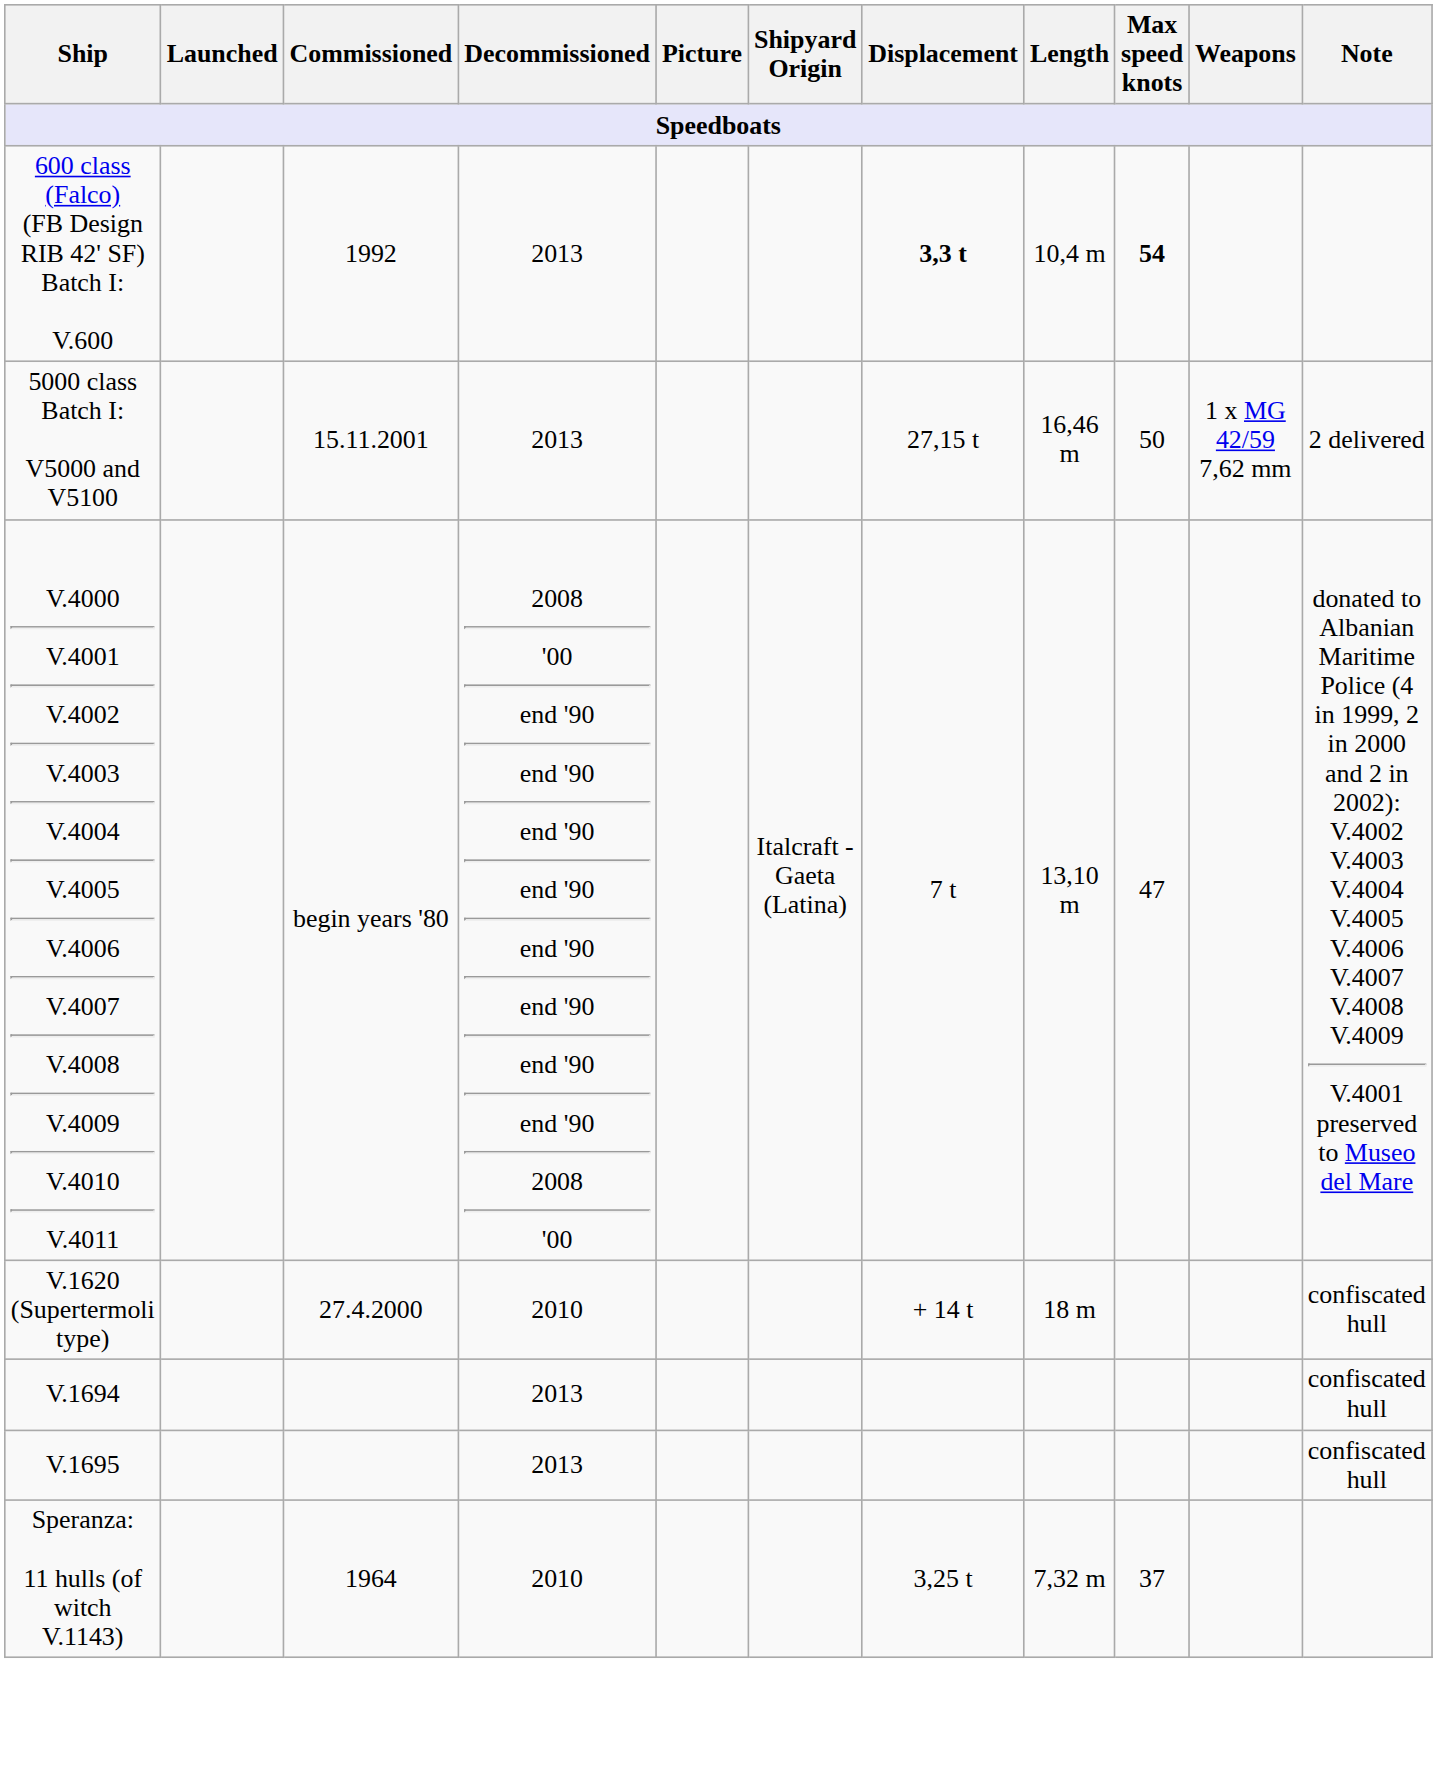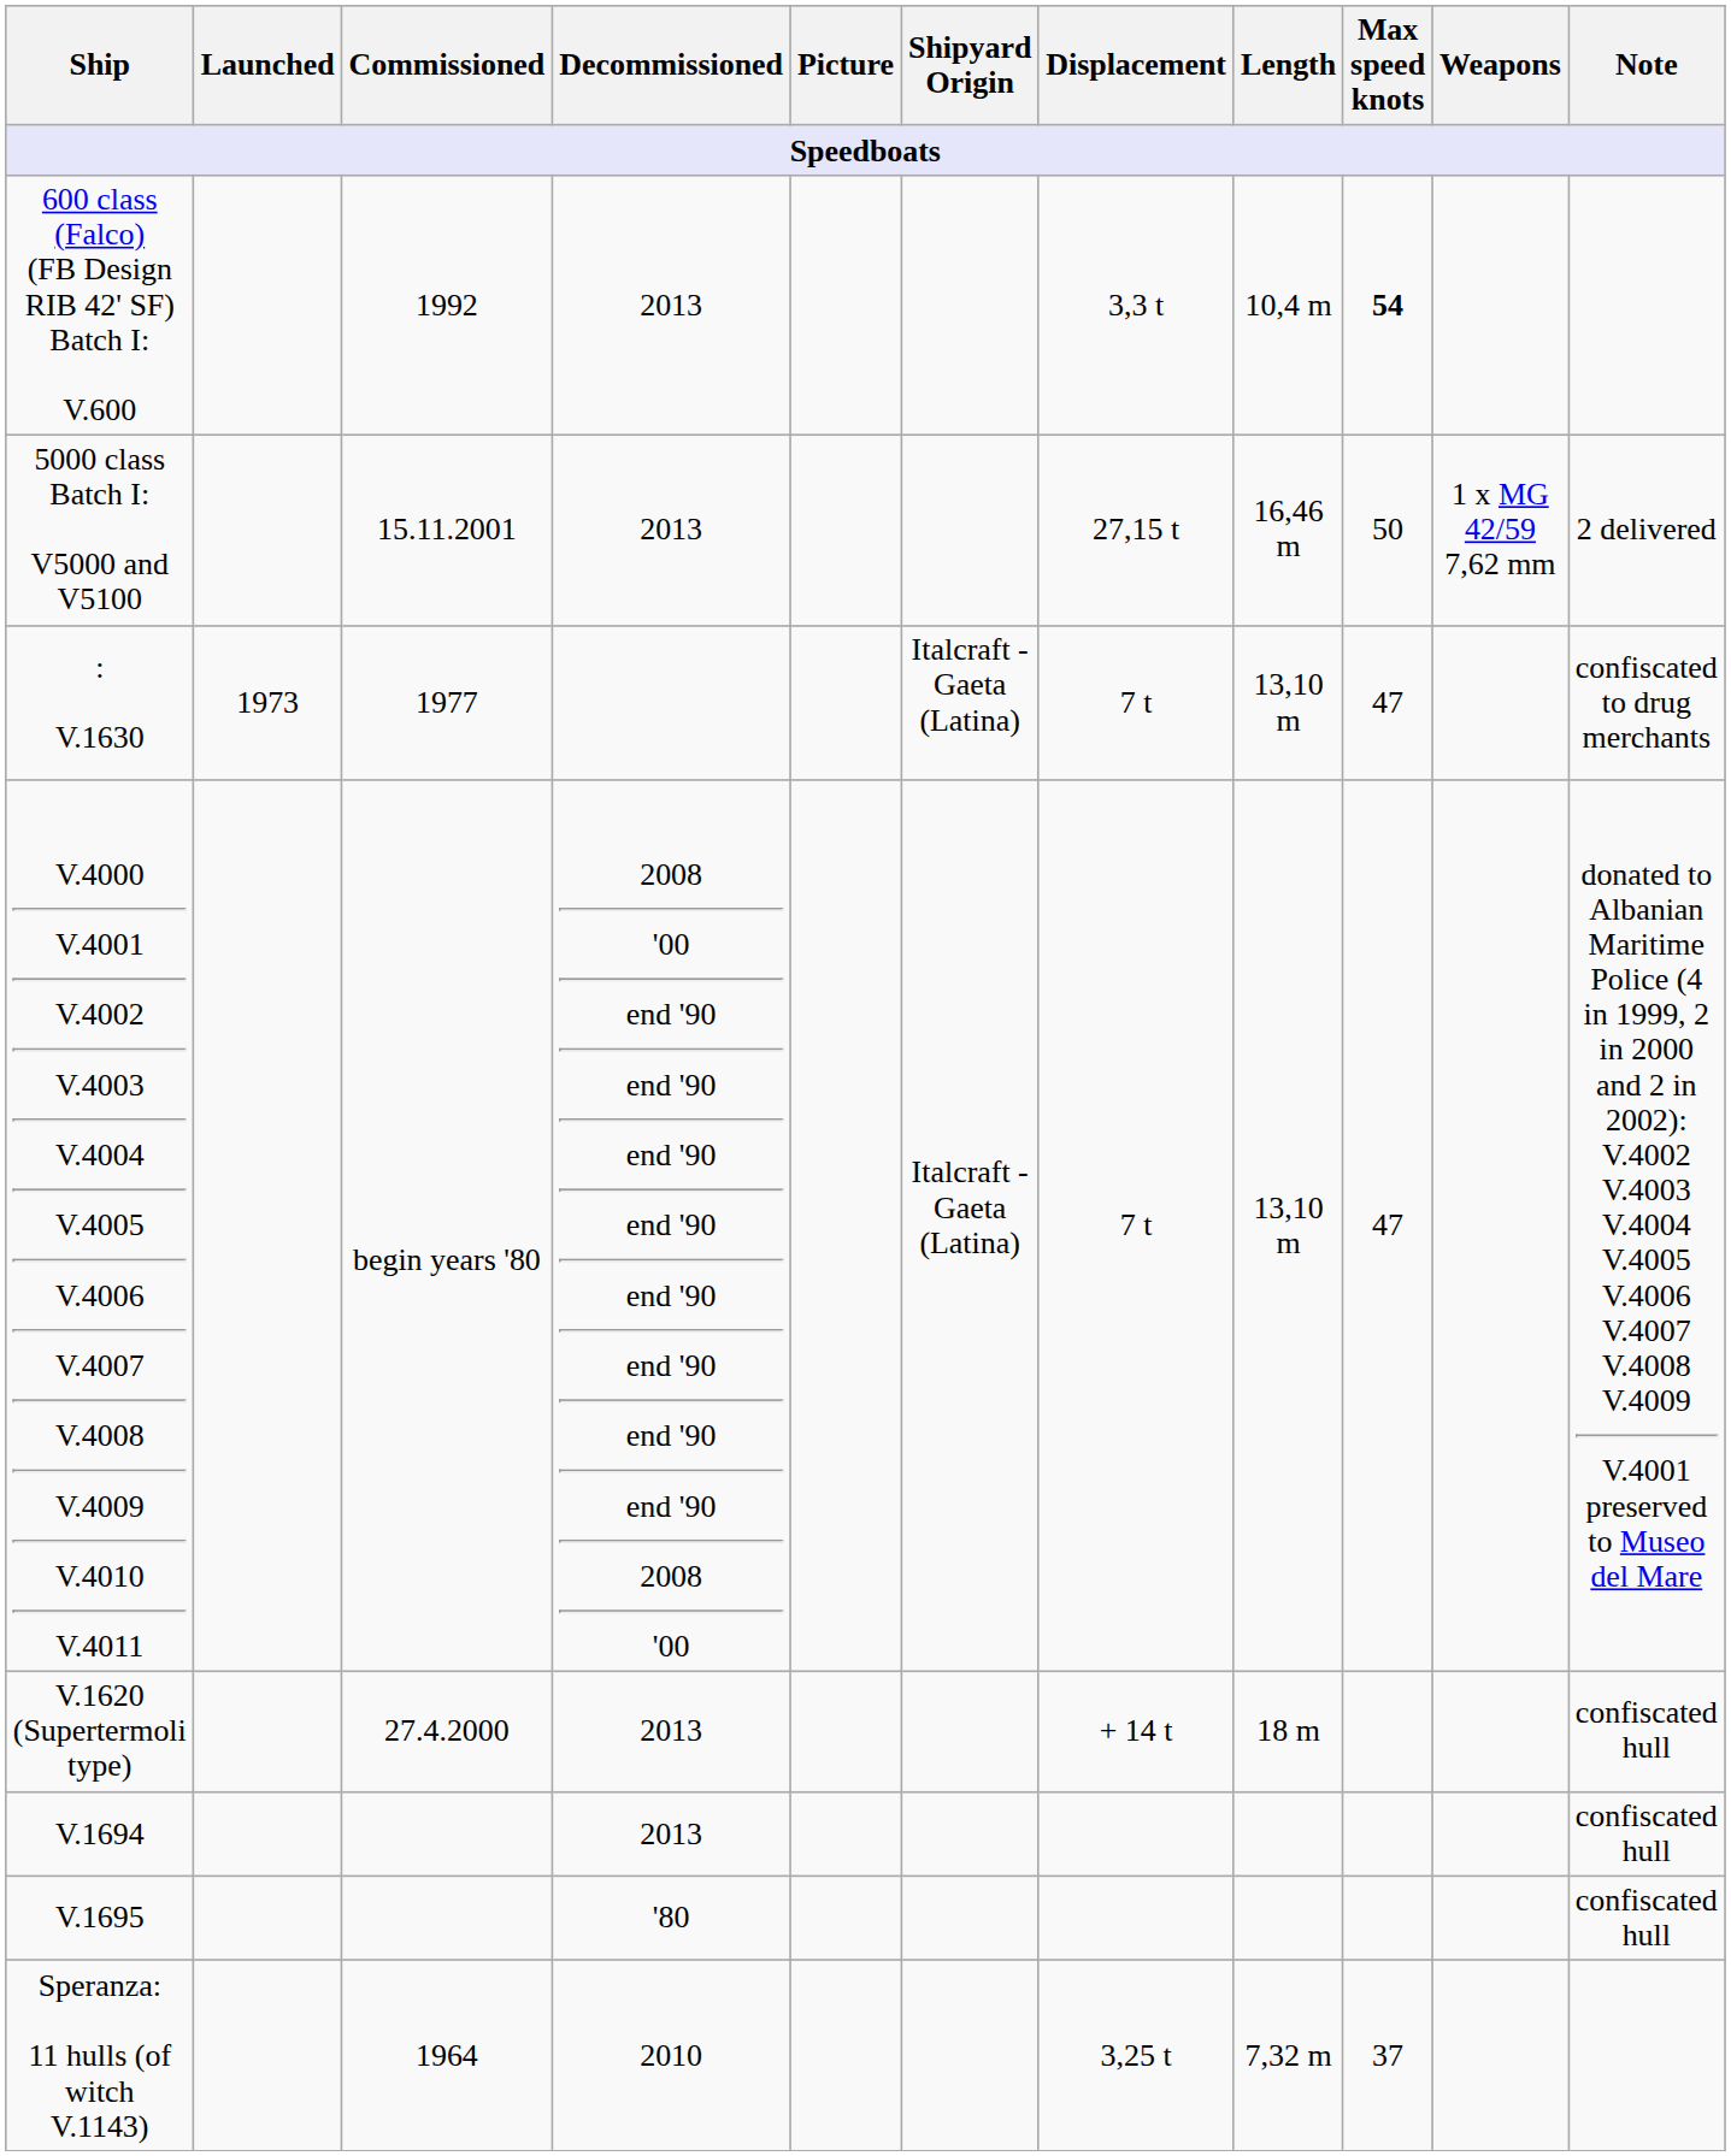600 class (Falco) (FB Design RIB 42' SF) Batch I: V.600 | Displacement: bold -> normal
+ row: : V.1630 | 1973 | 1977 | Italcraft - Gaeta (Latina) | 7 t | 13,10 m | 47 | confiscated to drug merchants
V.1620 (Supertermoli type) | Decommissioned: 2010 -> 2013
V.1695 | Decommissioned: 2013 -> '80
